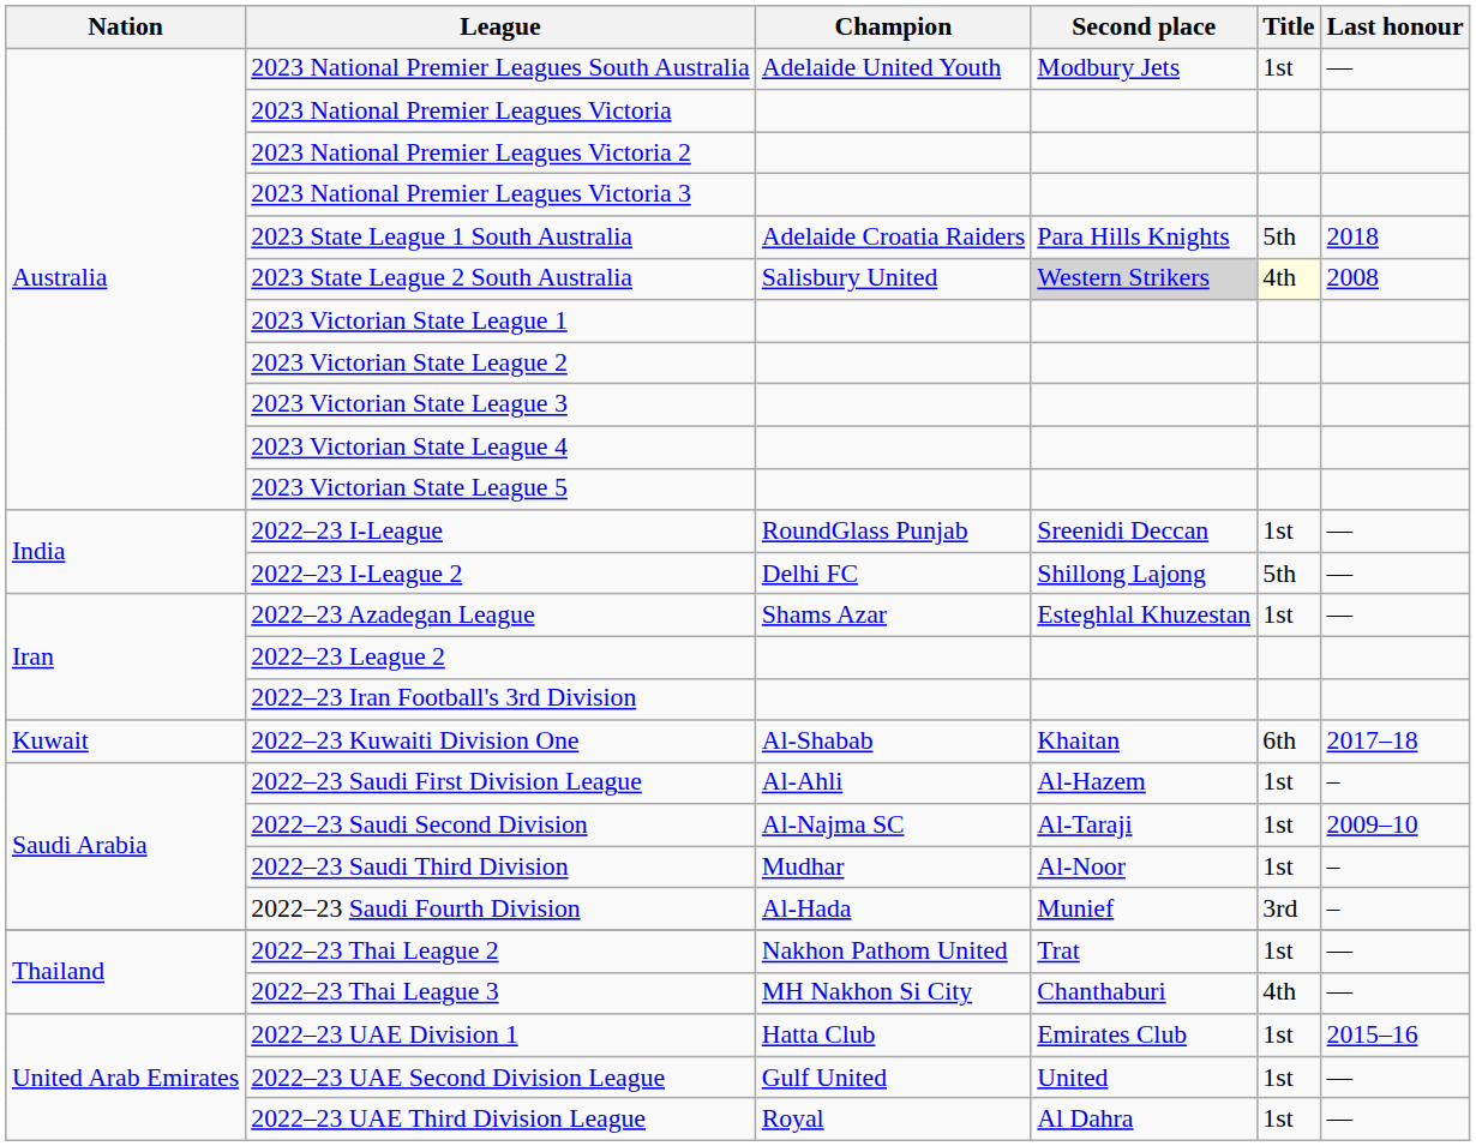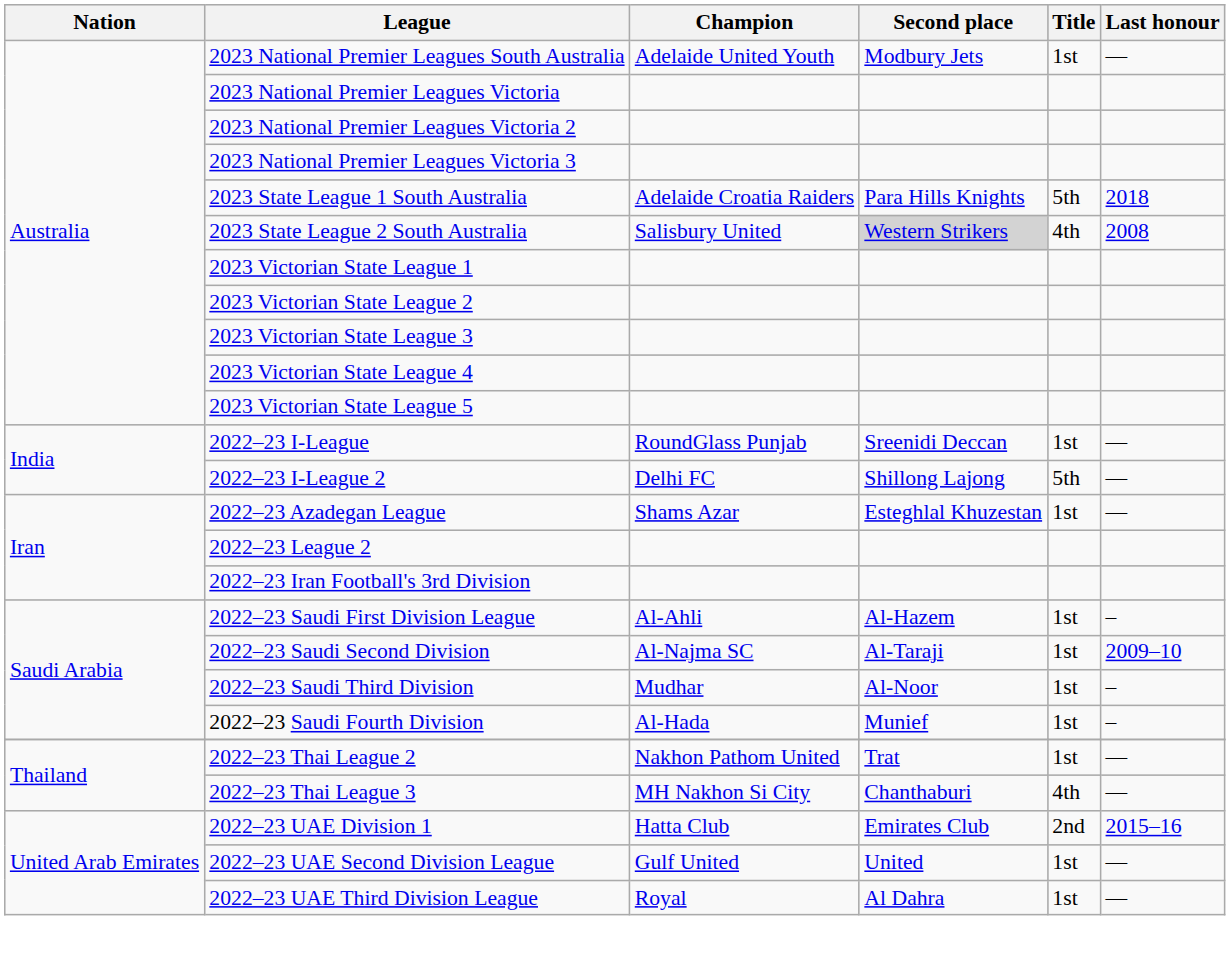2023 State League 2 South Australia | Title: lightyellow background -> no background
- row: Kuwait | 2022–23 Kuwaiti Division One | Al-Shabab | Khaitan | 6th | 2017–18
2022–23 Saudi Fourth Division | Title: 3rd -> 1st
2022–23 UAE Division 1 | Title: 1st -> 2nd
